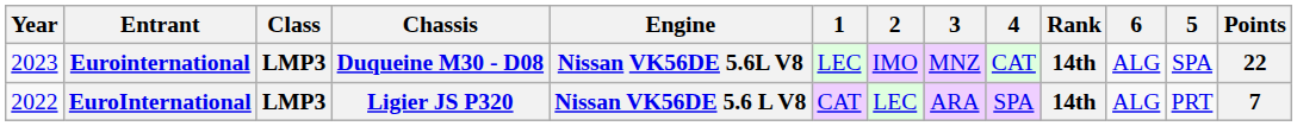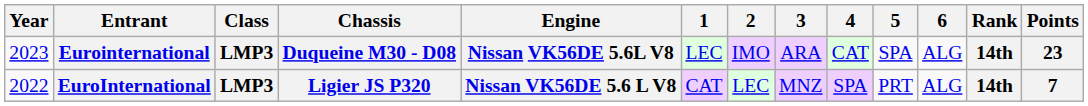columns swapped: 5 <-> Rank
Eurointernational | 3: MNZ -> ARA
Eurointernational | Points: 22 -> 23
EuroInternational | 3: ARA -> MNZ
